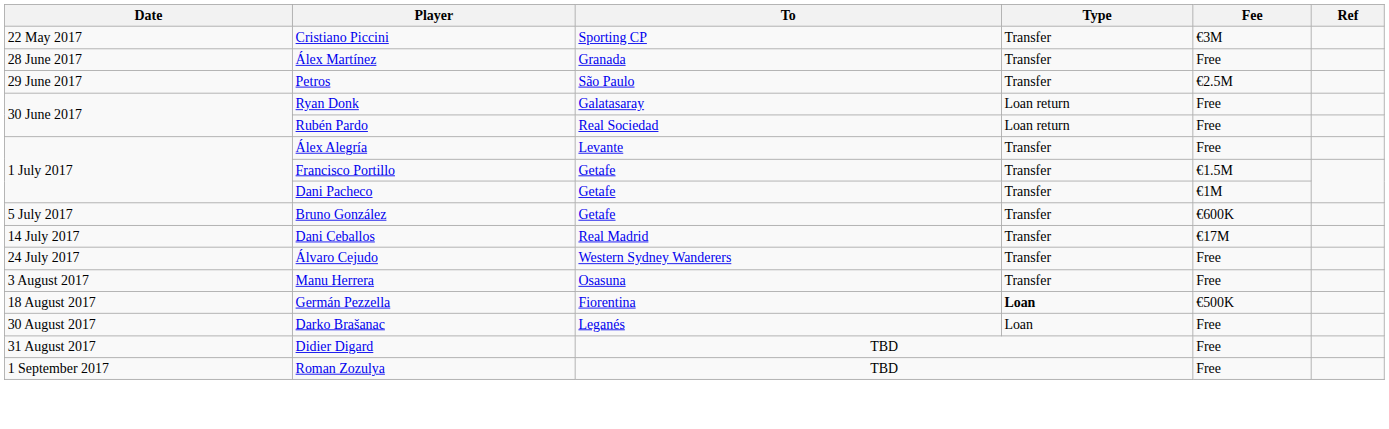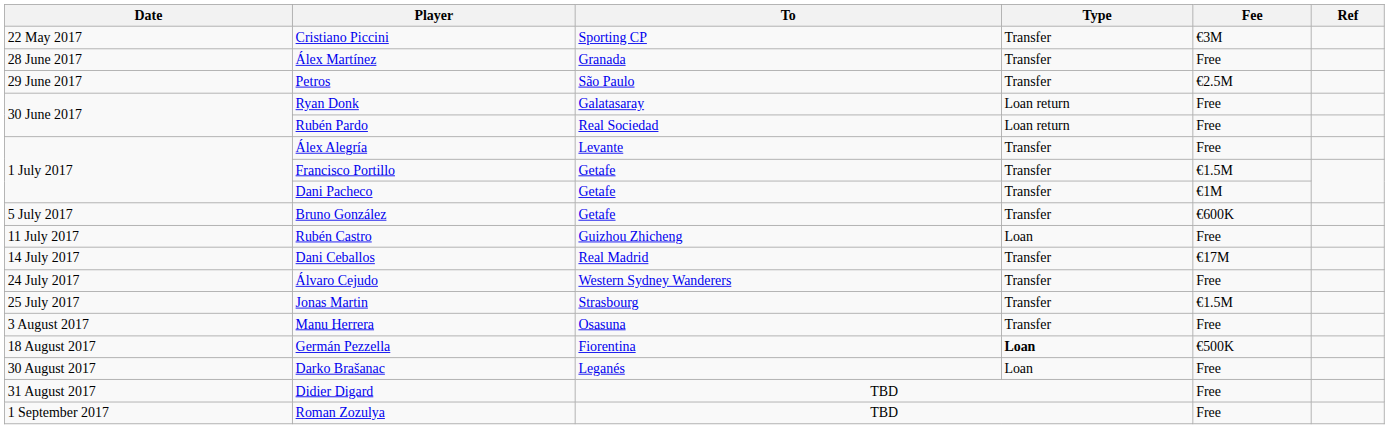+ row: 11 July 2017 | Rubén Castro | Guizhou Zhicheng | Loan | Free
+ row: 25 July 2017 | Jonas Martin | Strasbourg | Transfer | €1.5M
